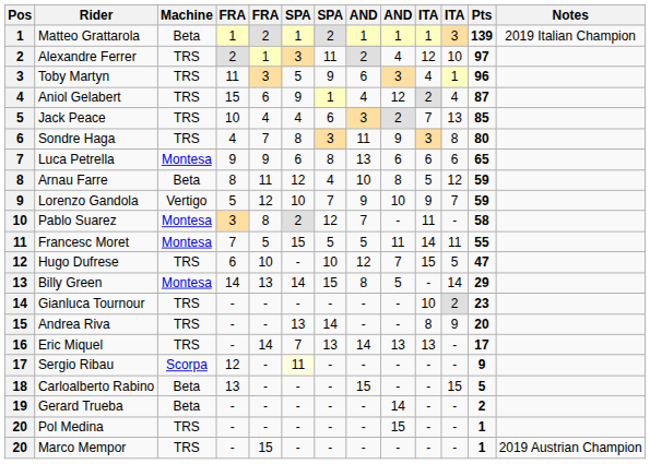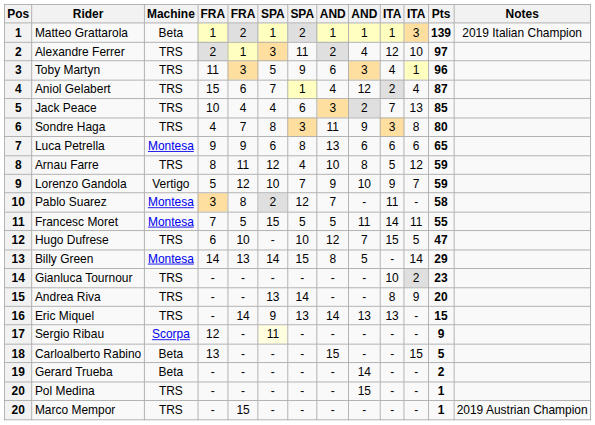Aniol Gelabert | column 6: 9 -> 7
Arnau Farre | Machine: Beta -> TRS
Eric Miquel | column 6: 7 -> 9
Eric Miquel | Pts: 17 -> 15
